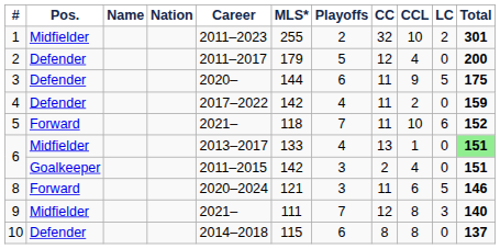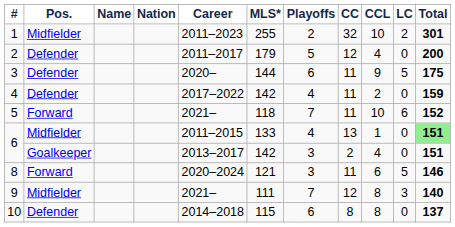6 / Midfielder | Career: 2013–2017 -> 2011–2015
6 / Goalkeeper | Career: 2011–2015 -> 2013–2017
